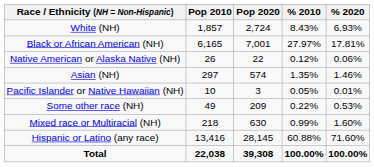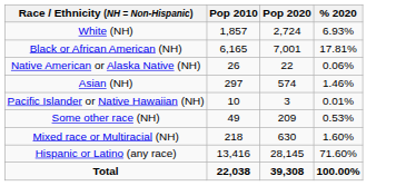- column: % 2010 | 8.43% | 27.97% | 0.12% | 1.35% | 0.05% | 0.22% | 0.99% | 60.88% | 100.00%
